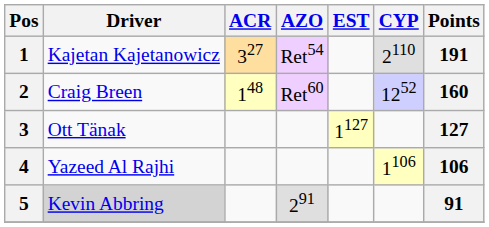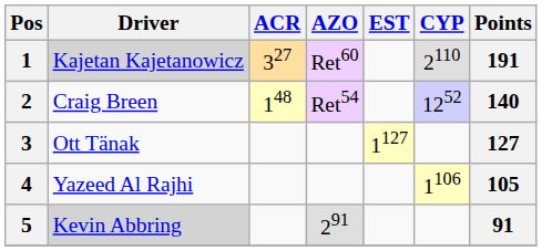1 | Driver: no background -> lightgrey background
1 | AZO: Ret54 -> Ret60
2 | AZO: Ret60 -> Ret54
2 | Points: 160 -> 140
4 | Points: 106 -> 105
